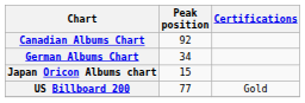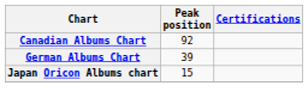German Albums Chart | Peak position: 34 -> 39
- row: US Billboard 200 | 77 | Gold
